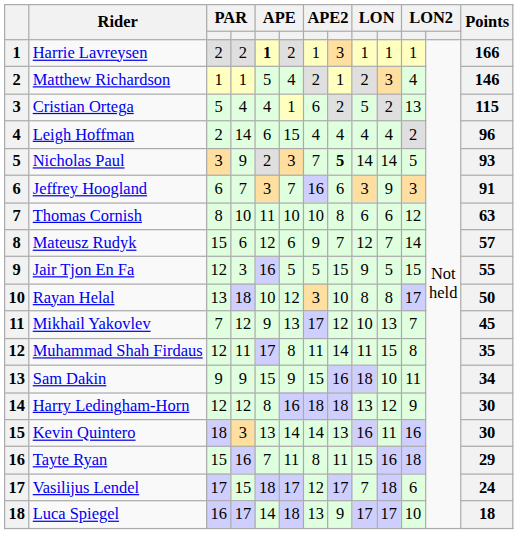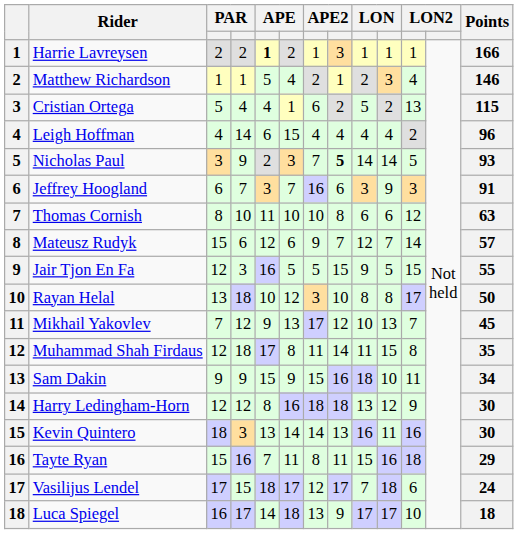Leigh Hoffman | column 3: 2 -> 4
Muhammad Shah Firdaus | column 4: 11 -> 18
